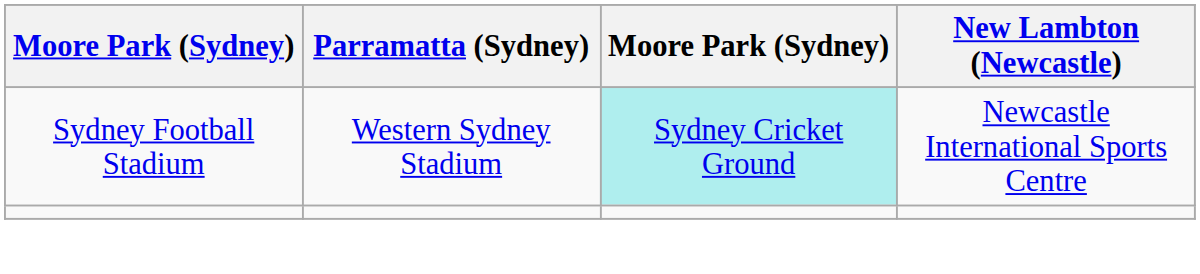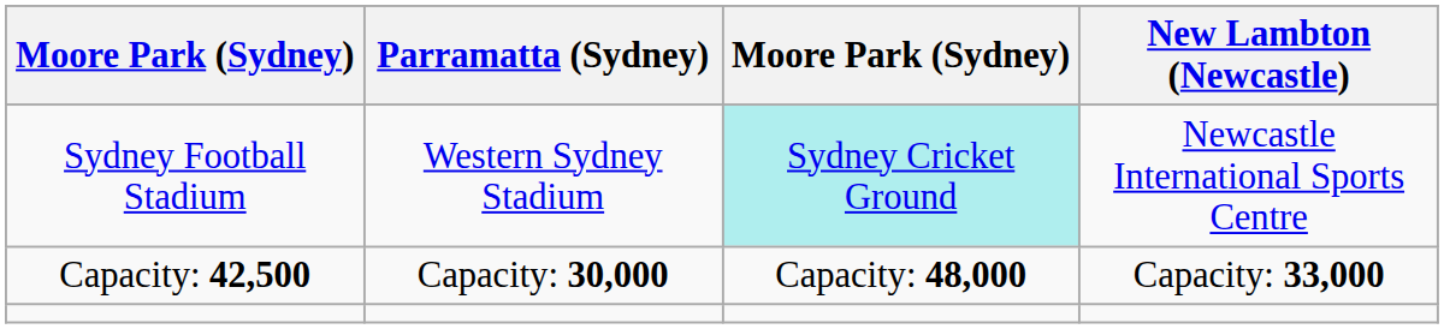+ row: Capacity: 42,500 | Capacity: 30,000 | Capacity: 48,000 | Capacity: 33,000
